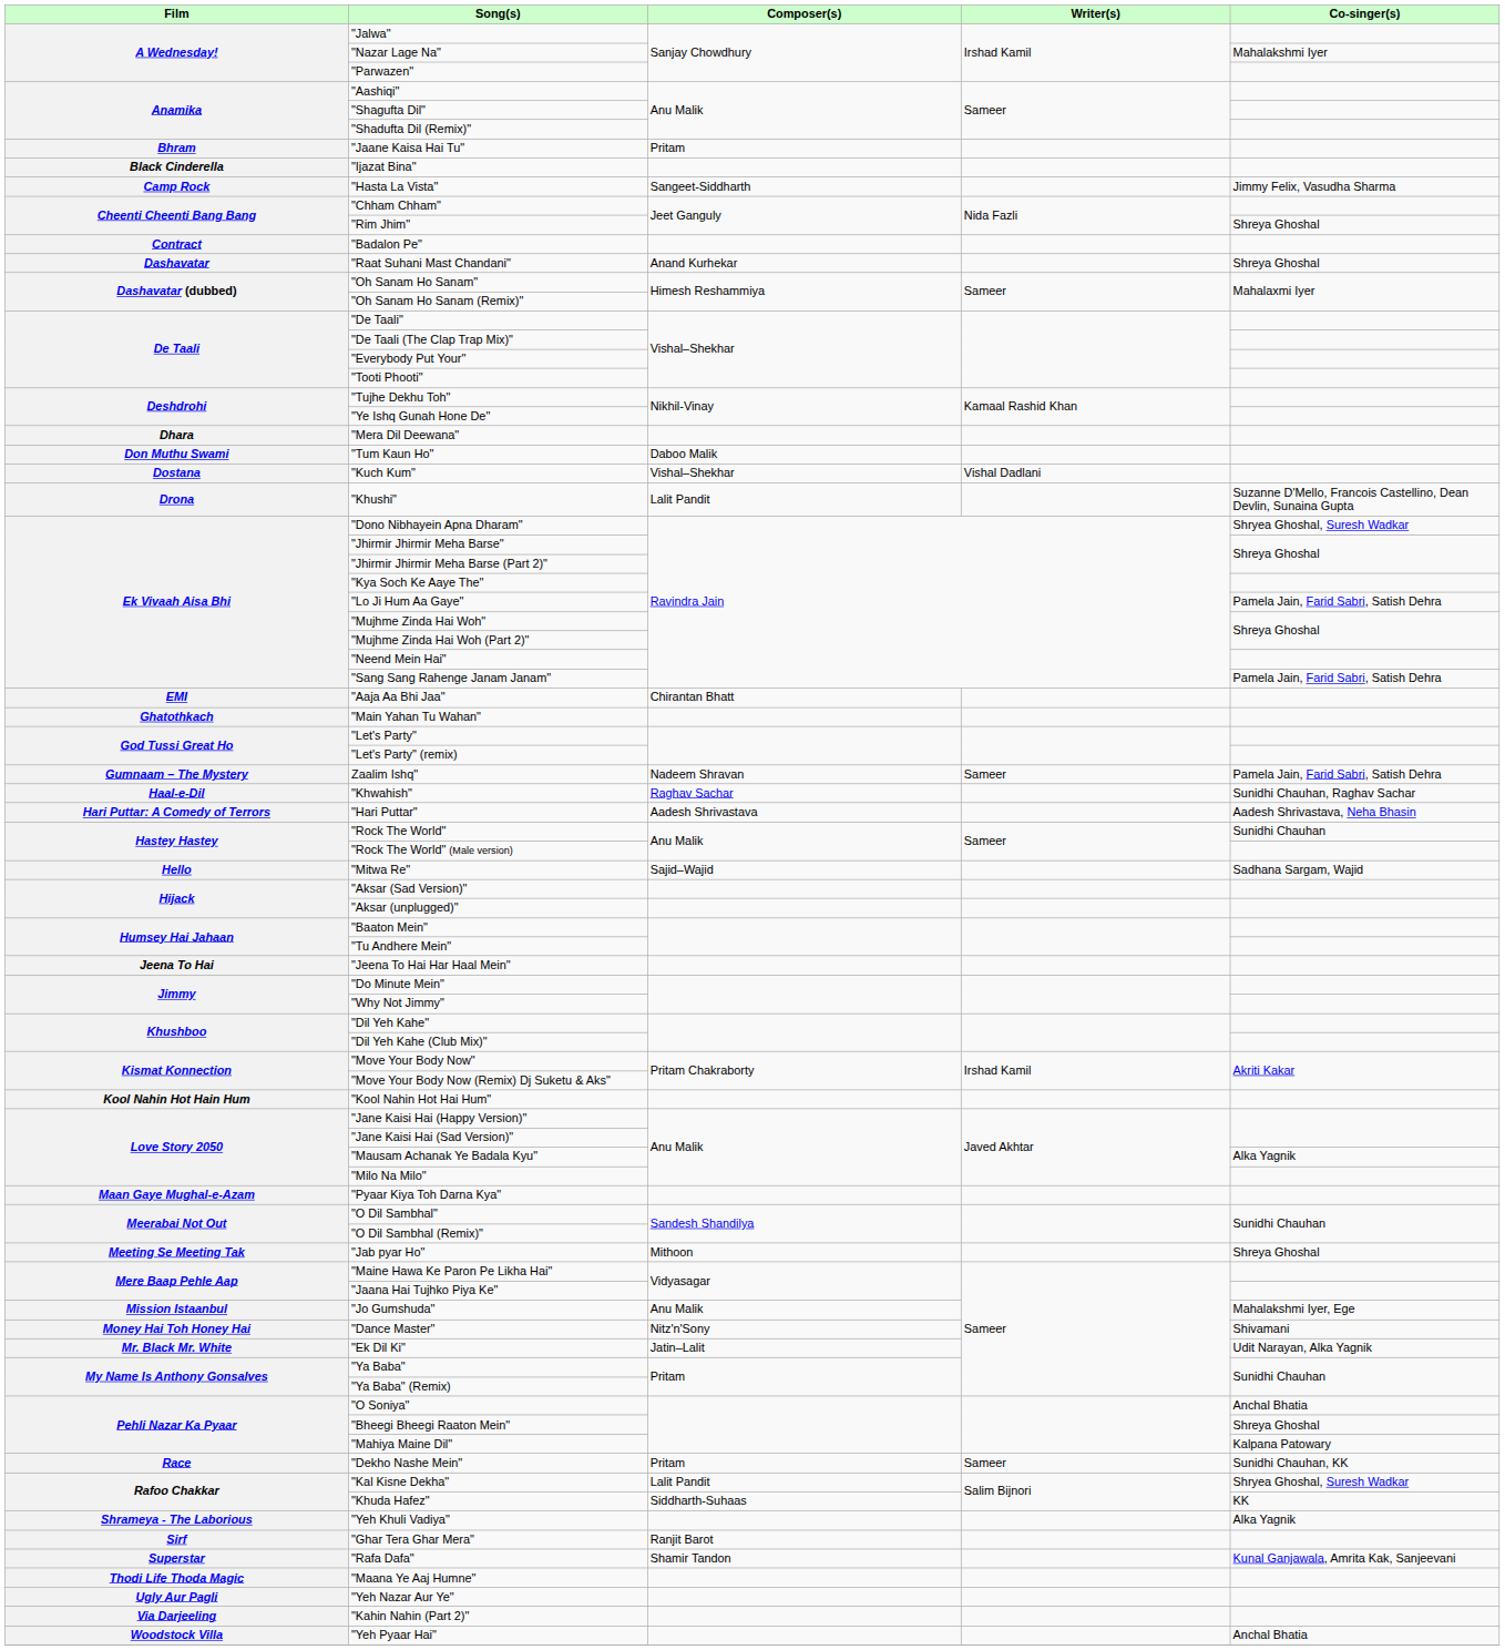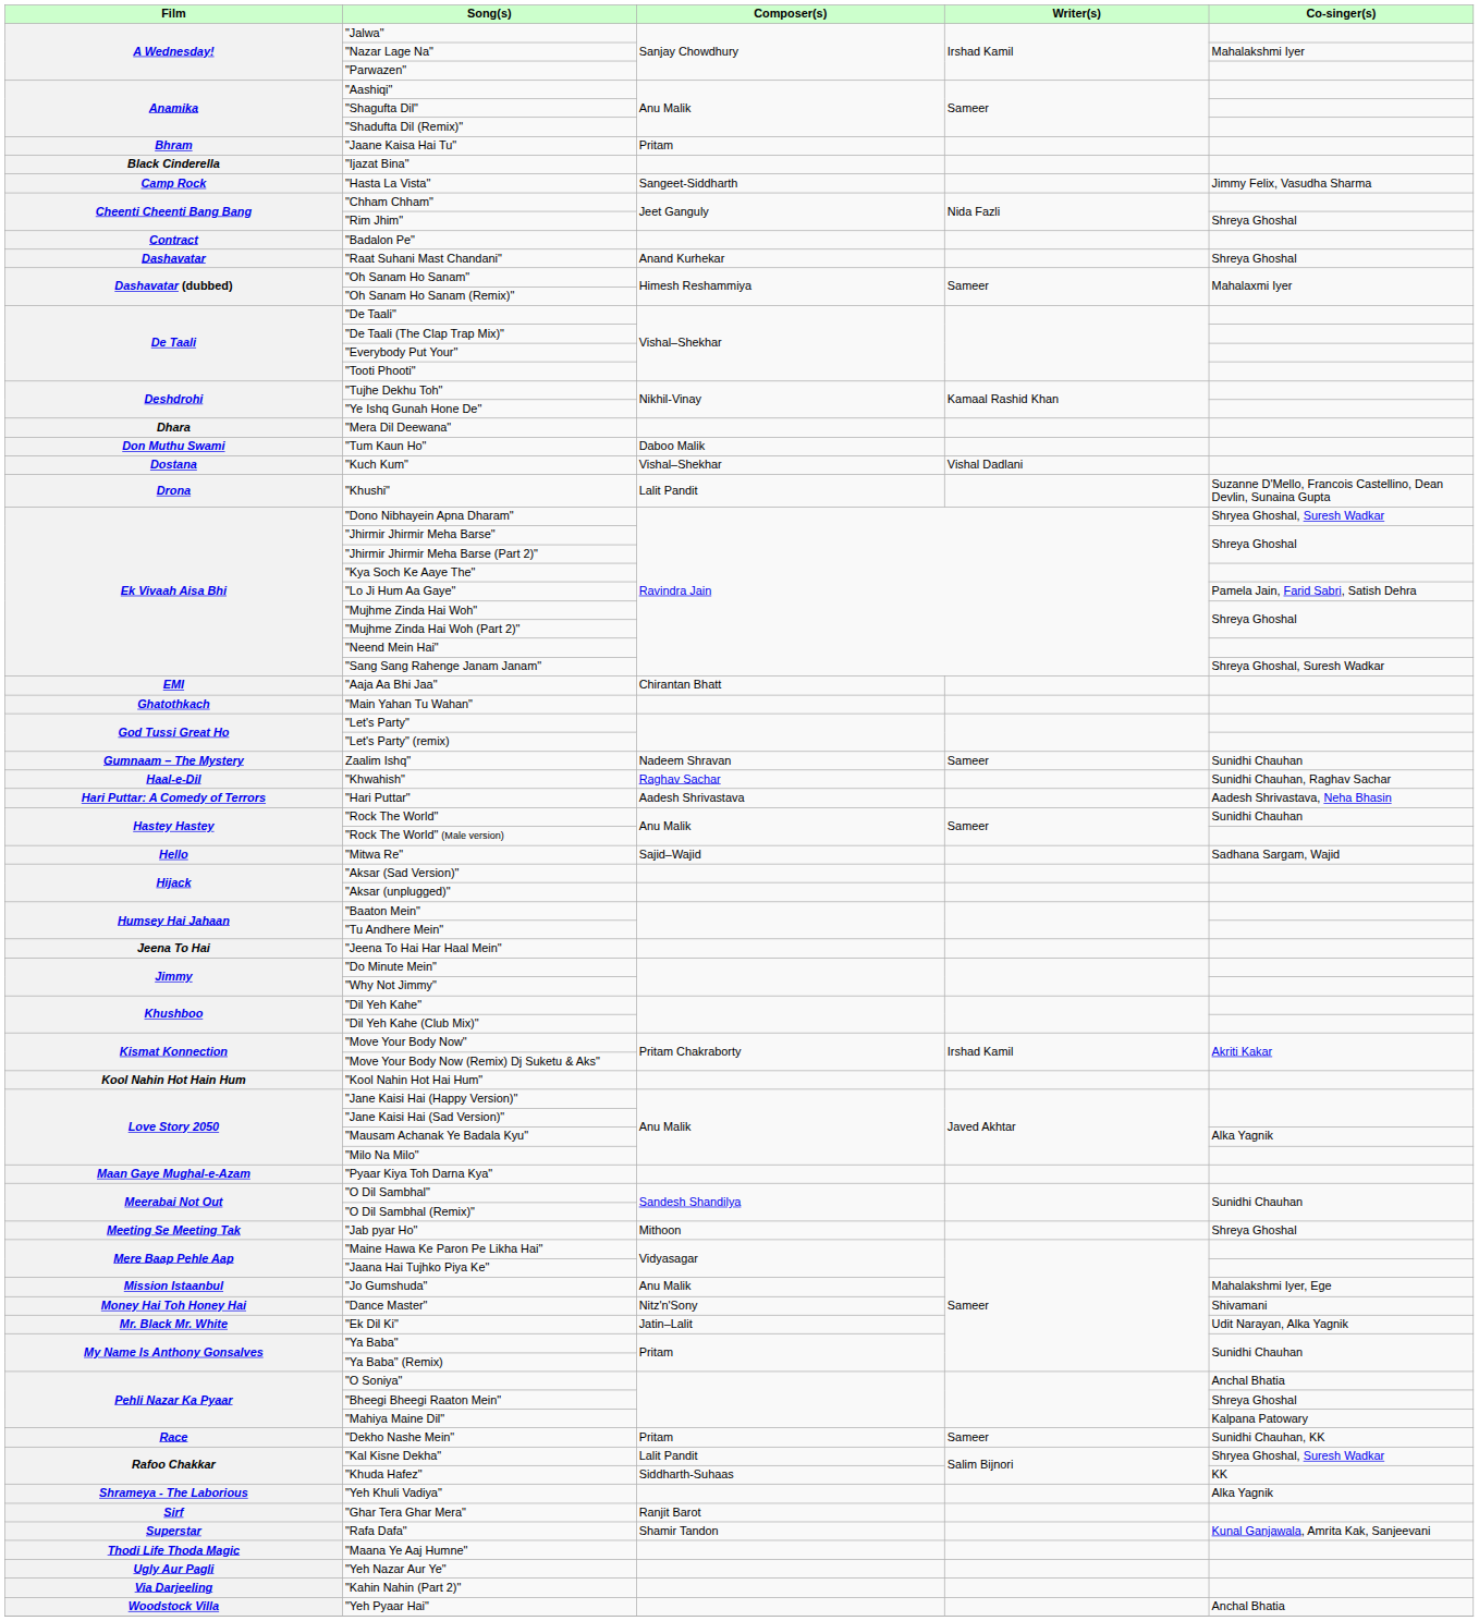"Sang Sang Rahenge Janam Janam" | Co-singer(s): Pamela Jain, Farid Sabri, Satish Dehra -> Shreya Ghoshal, Suresh Wadkar
Zaalim Ishq" | Co-singer(s): Pamela Jain, Farid Sabri, Satish Dehra -> Sunidhi Chauhan
